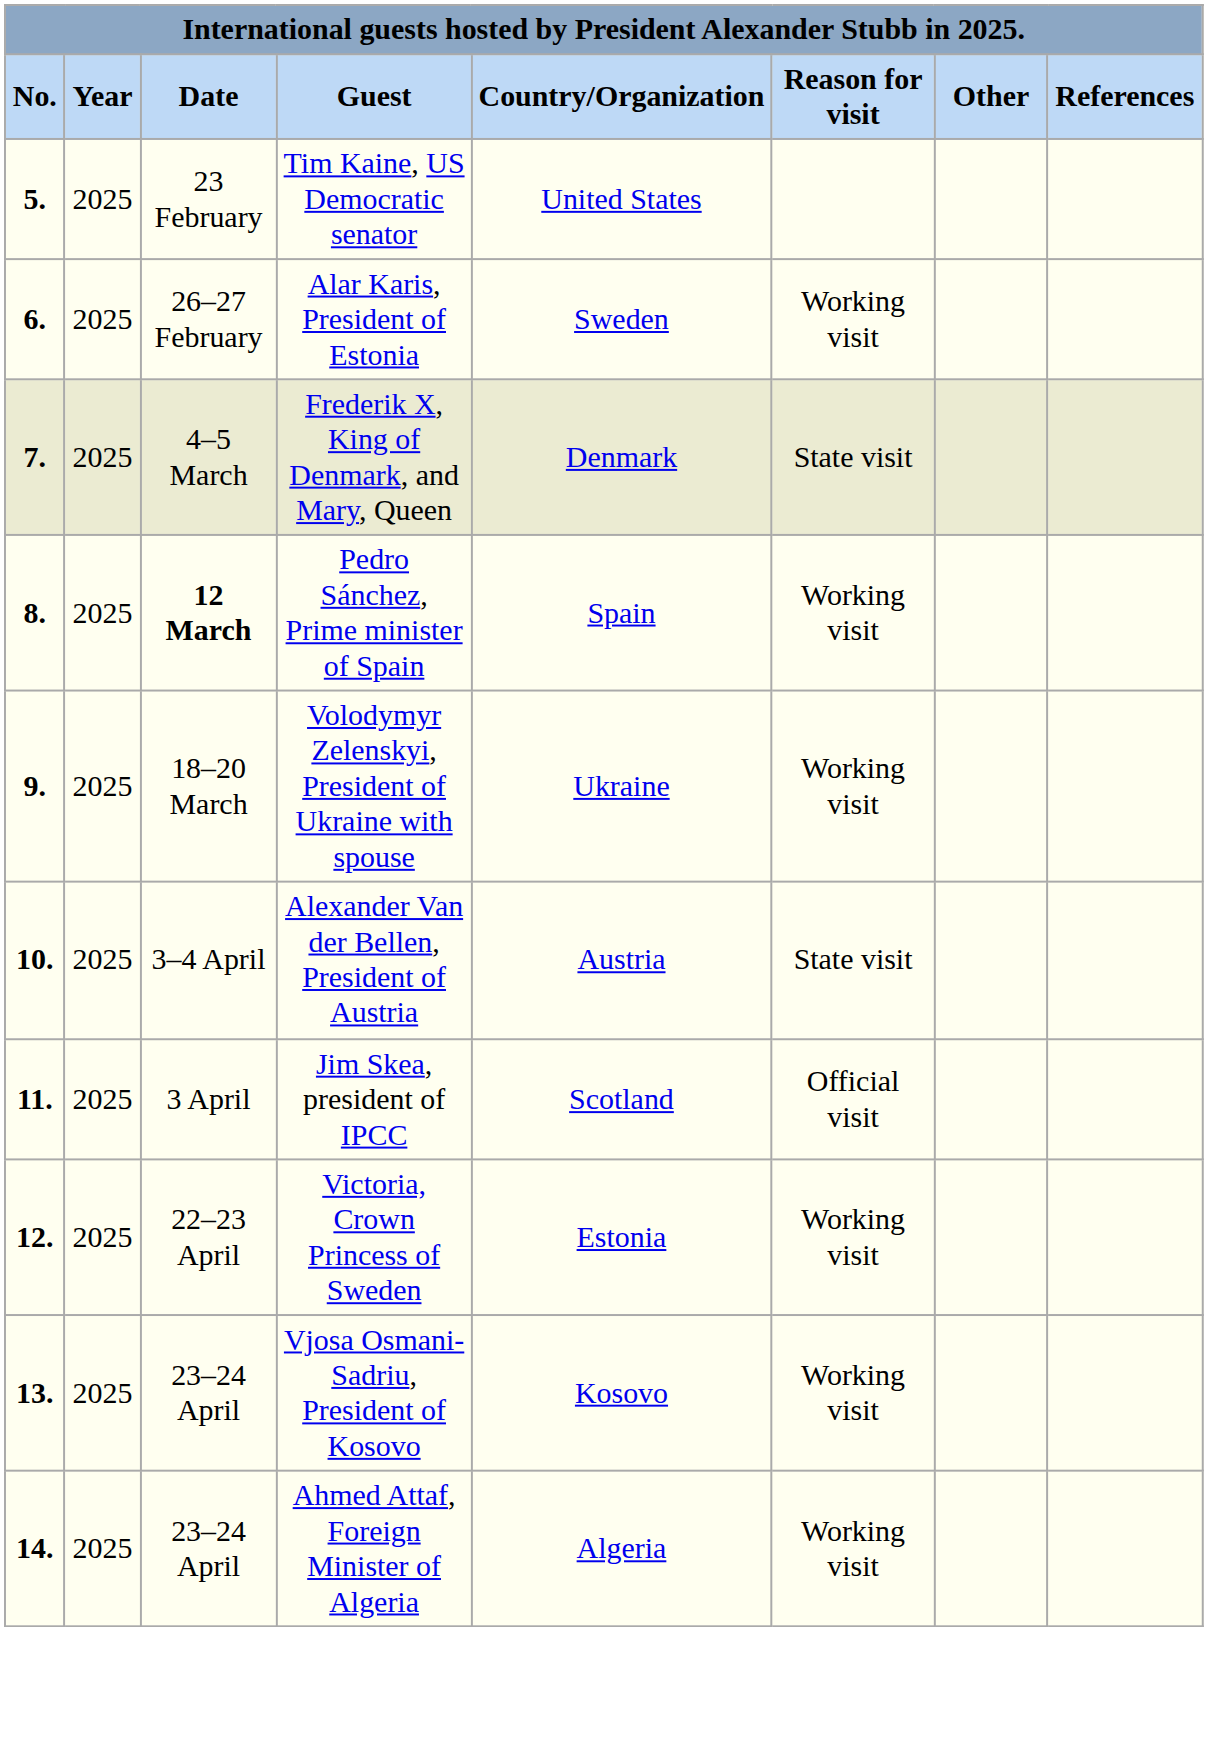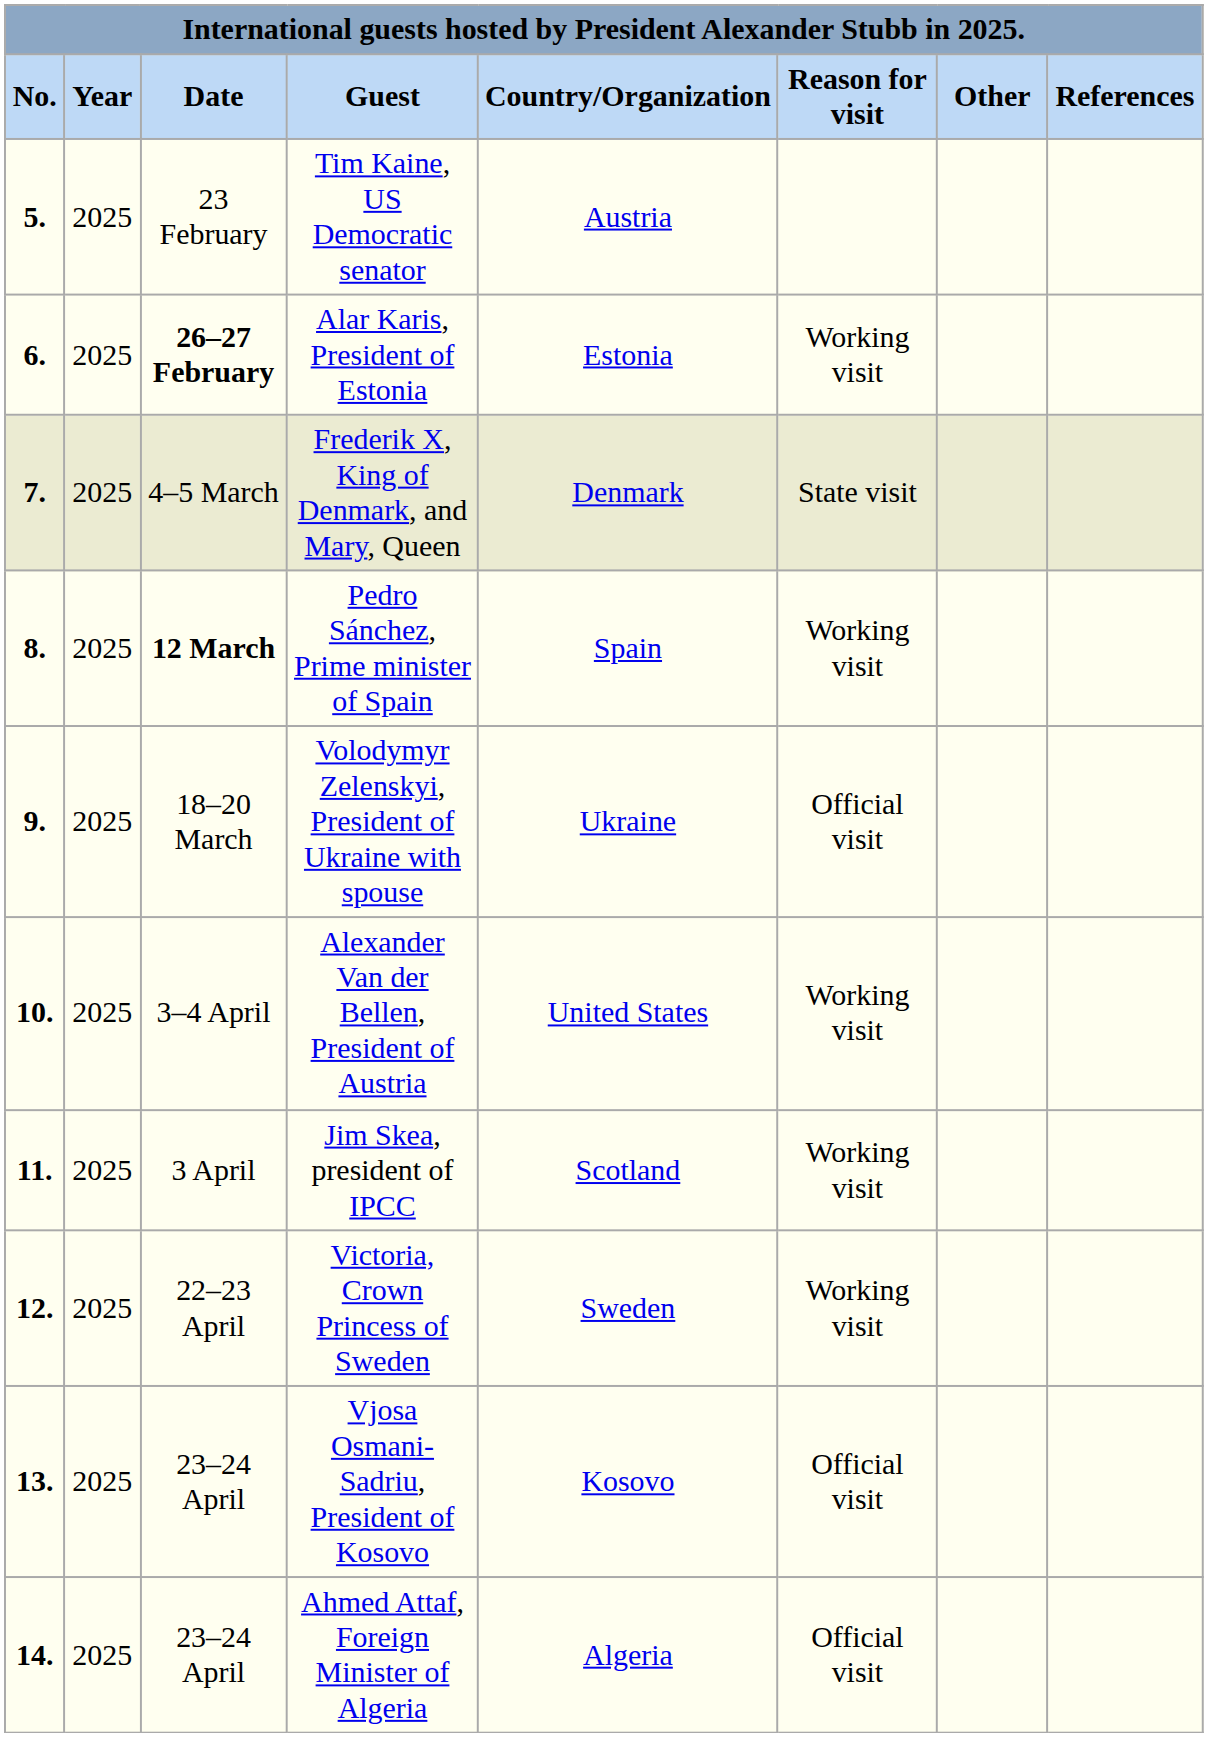Tim Kaine, US Democratic senator | Country/Organization: United States -> Austria
Alar Karis, President of Estonia | Date: normal -> bold
Alar Karis, President of Estonia | Country/Organization: Sweden -> Estonia
Volodymyr Zelenskyi, President of Ukraine with spouse | Reason for visit: Working visit -> Official visit
Alexander Van der Bellen, President of Austria | Country/Organization: Austria -> United States
Alexander Van der Bellen, President of Austria | Reason for visit: State visit -> Working visit
Jim Skea, president of IPCC | Reason for visit: Official visit -> Working visit
Victoria, Crown Princess of Sweden | Country/Organization: Estonia -> Sweden
Vjosa Osmani-Sadriu, President of Kosovo | Reason for visit: Working visit -> Official visit
Ahmed Attaf, Foreign Minister of Algeria | Reason for visit: Working visit -> Official visit
